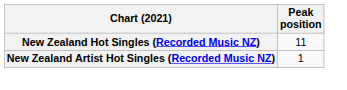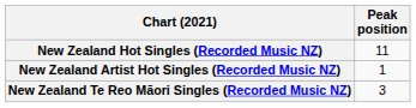+ row: New Zealand Te Reo Māori Singles (Recorded Music NZ) | 3
